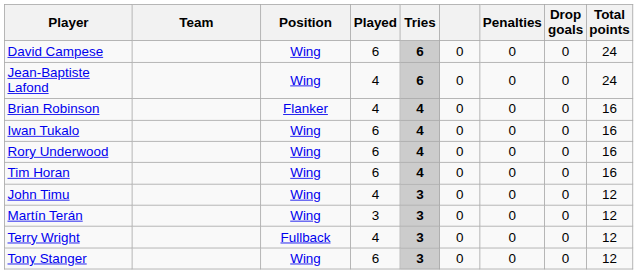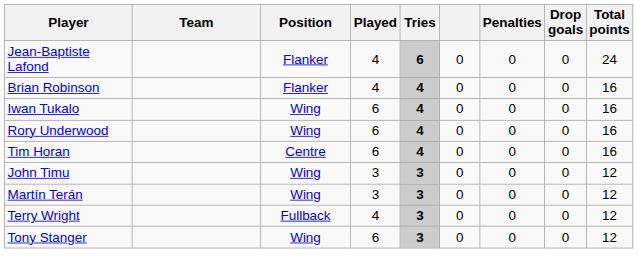- row: David Campese | Wing | 6 | 6 | 0 | 0 | 0 | 24
Jean-Baptiste Lafond | Position: Wing -> Flanker
Tim Horan | Position: Wing -> Centre
John Timu | Played: 4 -> 3
